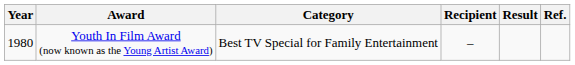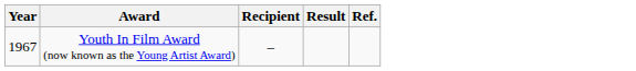- column: Category | Best TV Special for Family Entertainment
Youth In Film Award (now known as the Young Artist Award) | Year: 1980 -> 1967
